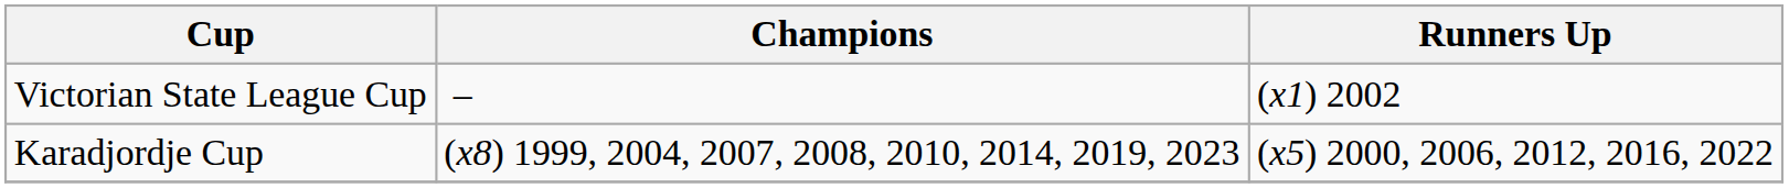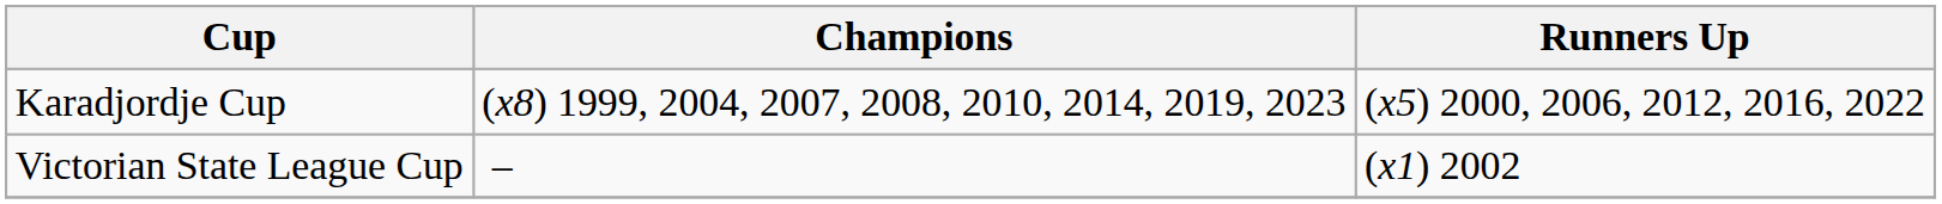rows swapped: Victorian State League Cup <-> Karadjordje Cup
